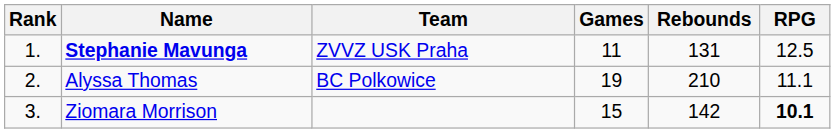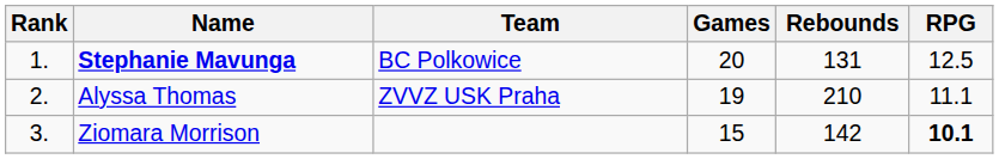Stephanie Mavunga | Team: ZVVZ USK Praha -> BC Polkowice
Stephanie Mavunga | Games: 11 -> 20
Alyssa Thomas | Team: BC Polkowice -> ZVVZ USK Praha
